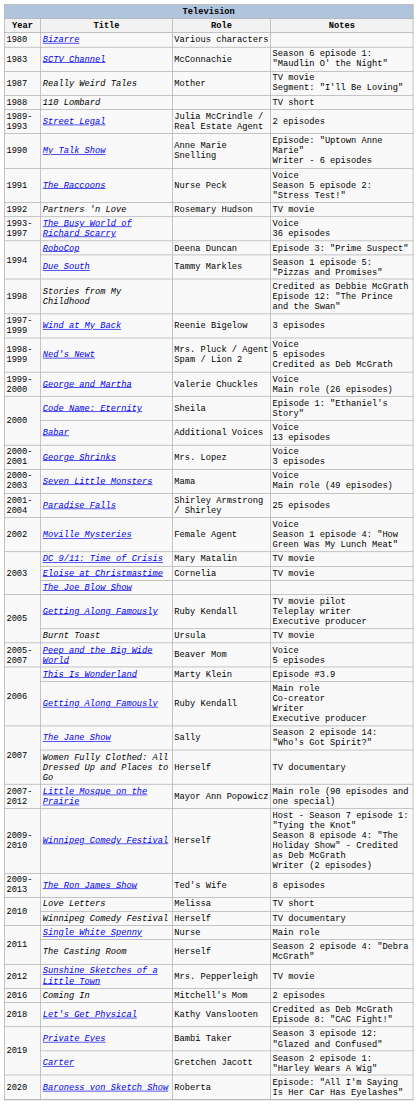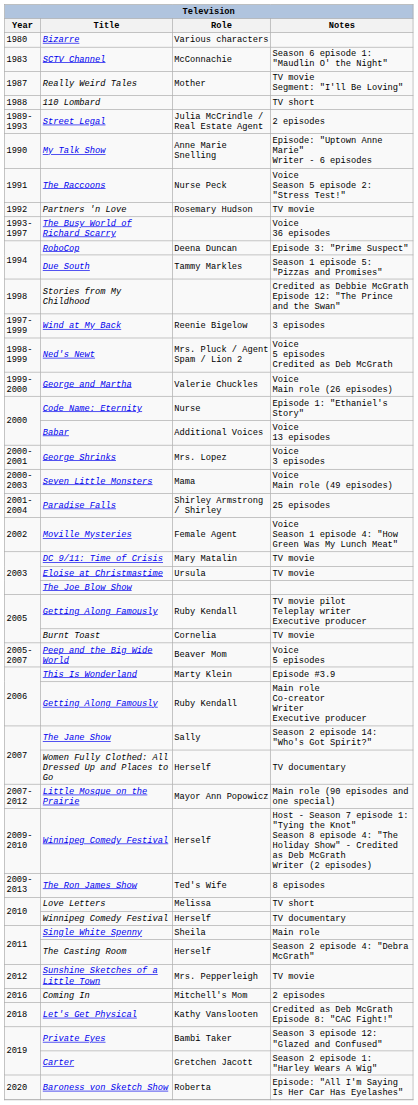Code Name: Eternity | Role: Sheila -> Nurse
Eloise at Christmastime | Role: Cornelia -> Ursula
Burnt Toast | Role: Ursula -> Cornelia
Single White Spenny | Role: Nurse -> Sheila
